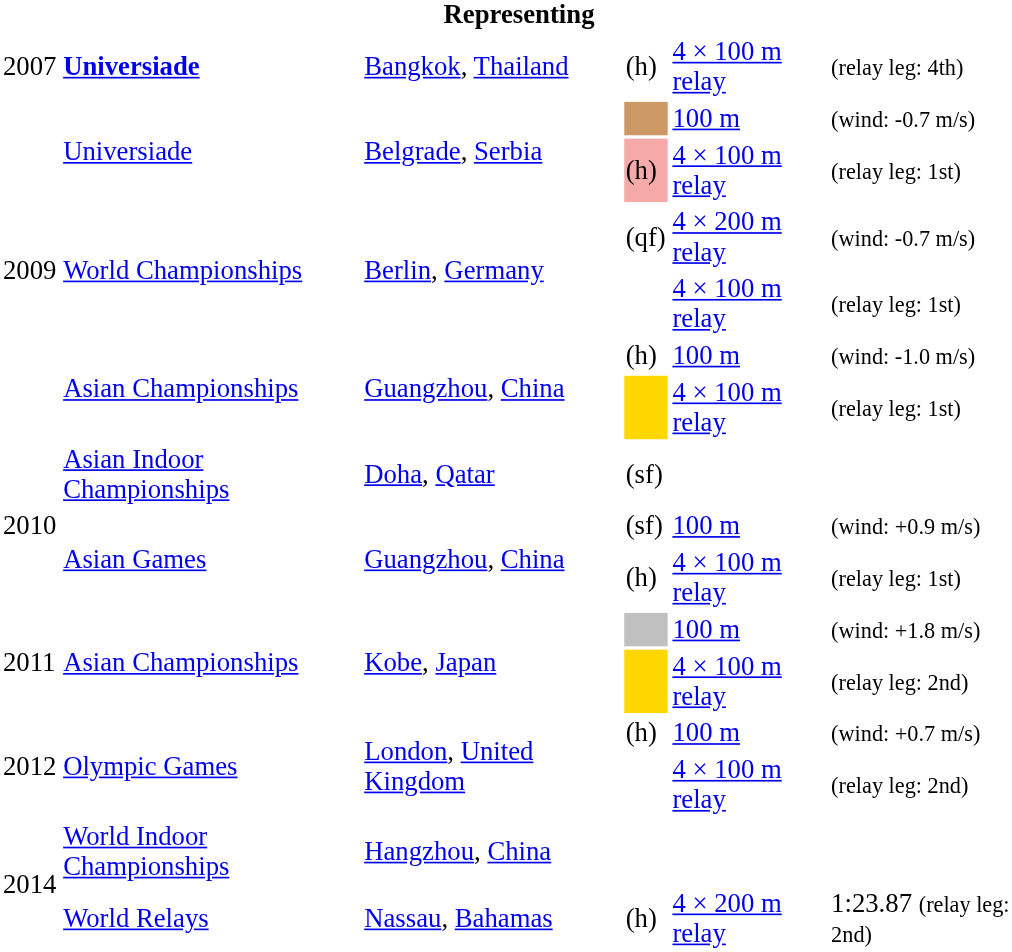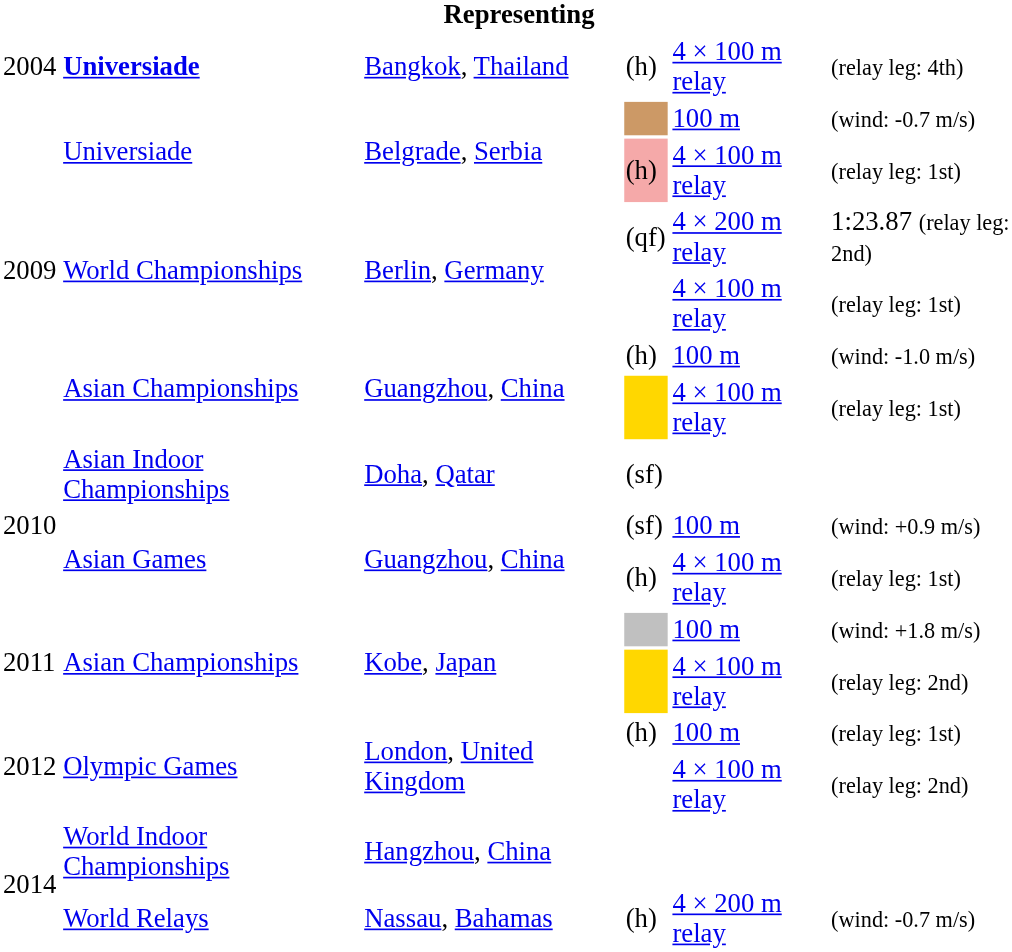Bangkok, Thailand | column 1: 2007 -> 2004
Berlin, Germany / (qf) | column 6: (wind: -0.7 m/s) -> 1:23.87 (relay leg: 2nd)
London, United Kingdom / (h) | column 6: (wind: +0.7 m/s) -> (relay leg: 1st)
Nassau, Bahamas | column 6: 1:23.87 (relay leg: 2nd) -> (wind: -0.7 m/s)
